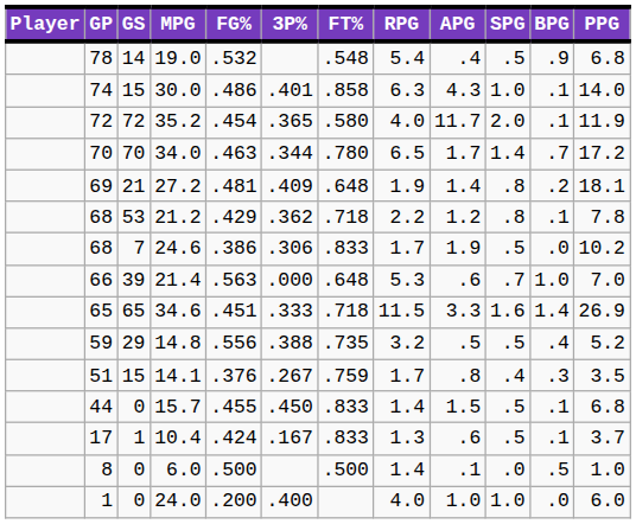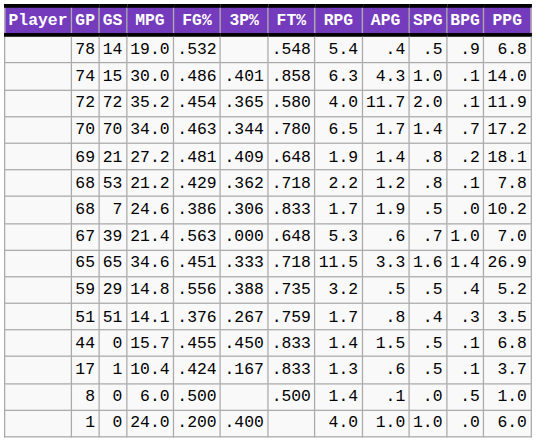21.4 | GP: 66 -> 67
14.1 | GS: 15 -> 51
